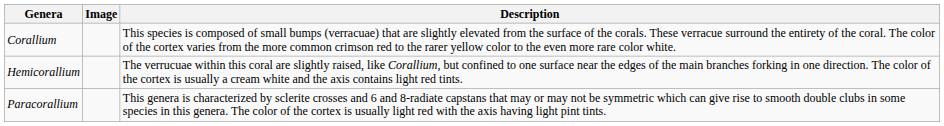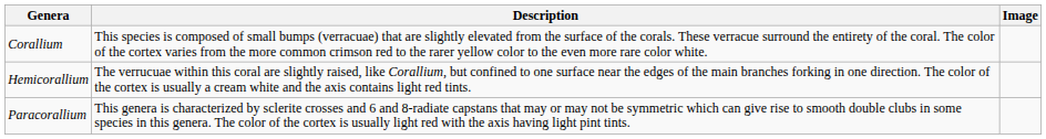columns swapped: Description <-> Image
